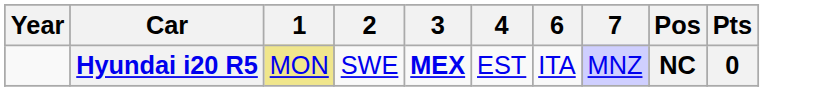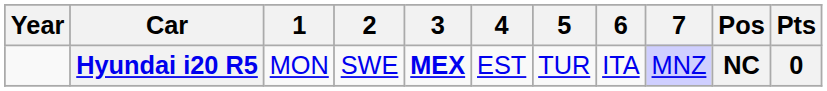+ column: 5 | TUR
Hyundai i20 R5 | 1: khaki background -> no background
